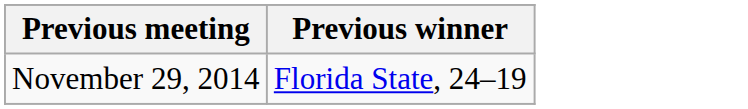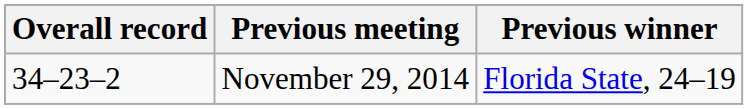+ column: Overall record | 34–23–2
